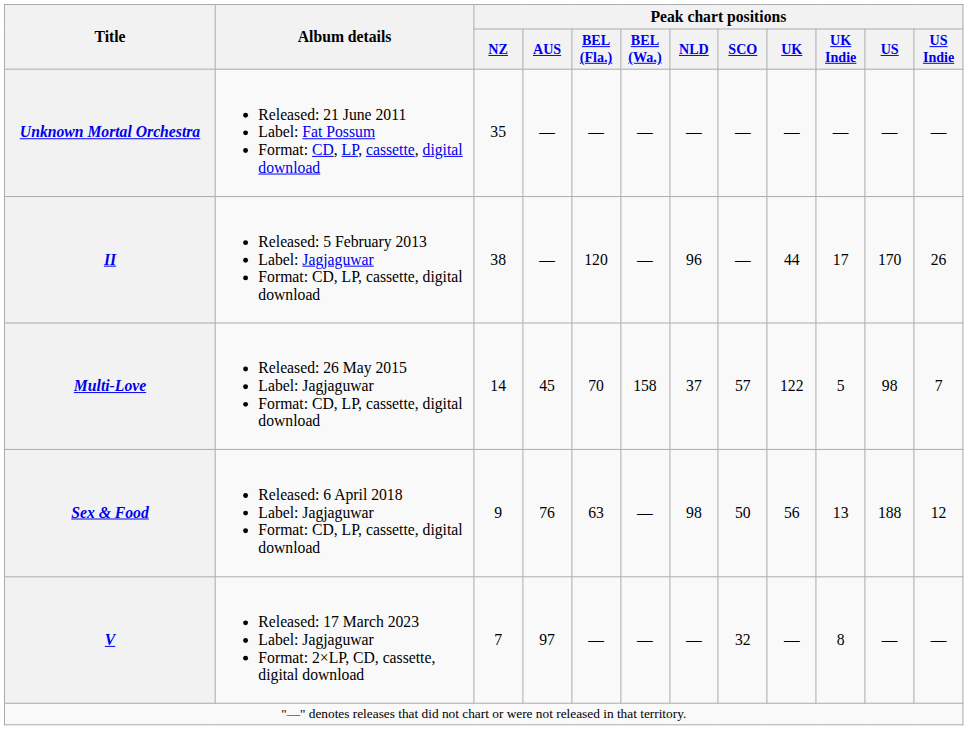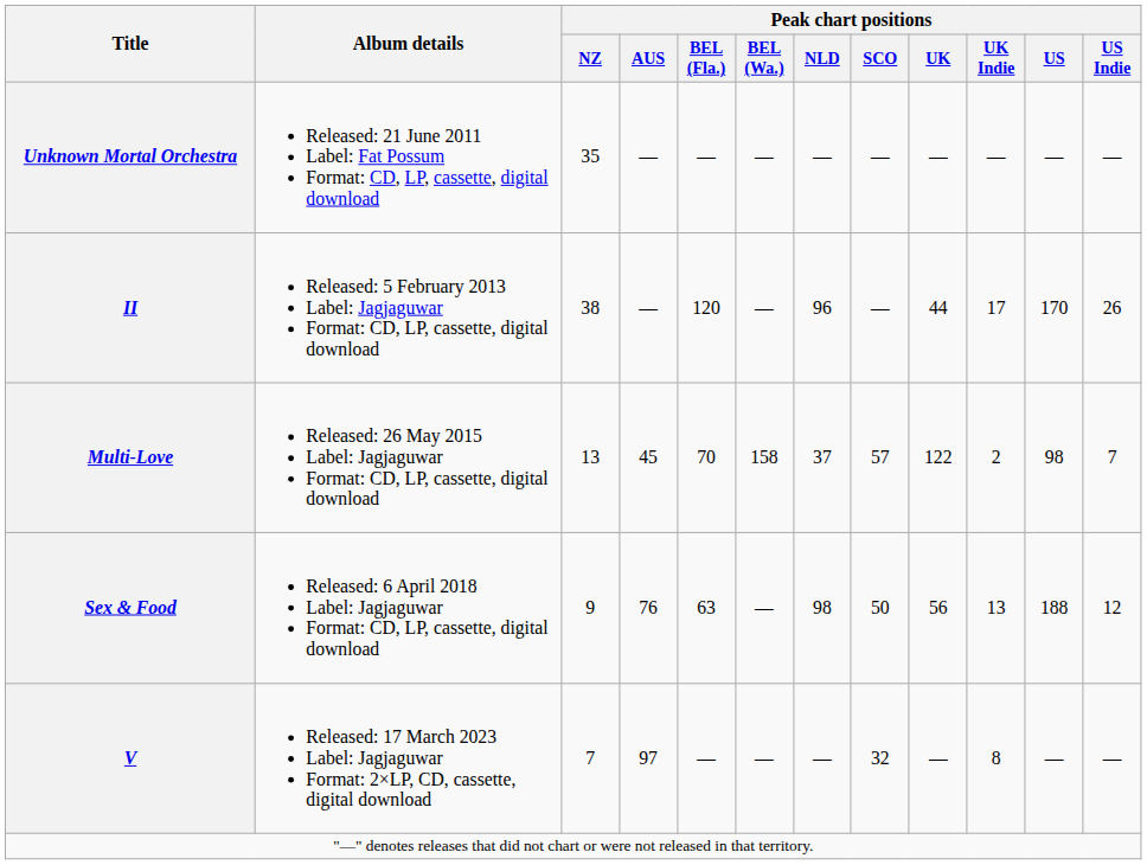Multi-Love | Peak chart positions / NZ: 14 -> 13
Multi-Love | Peak chart positions / UK Indie: 5 -> 2
